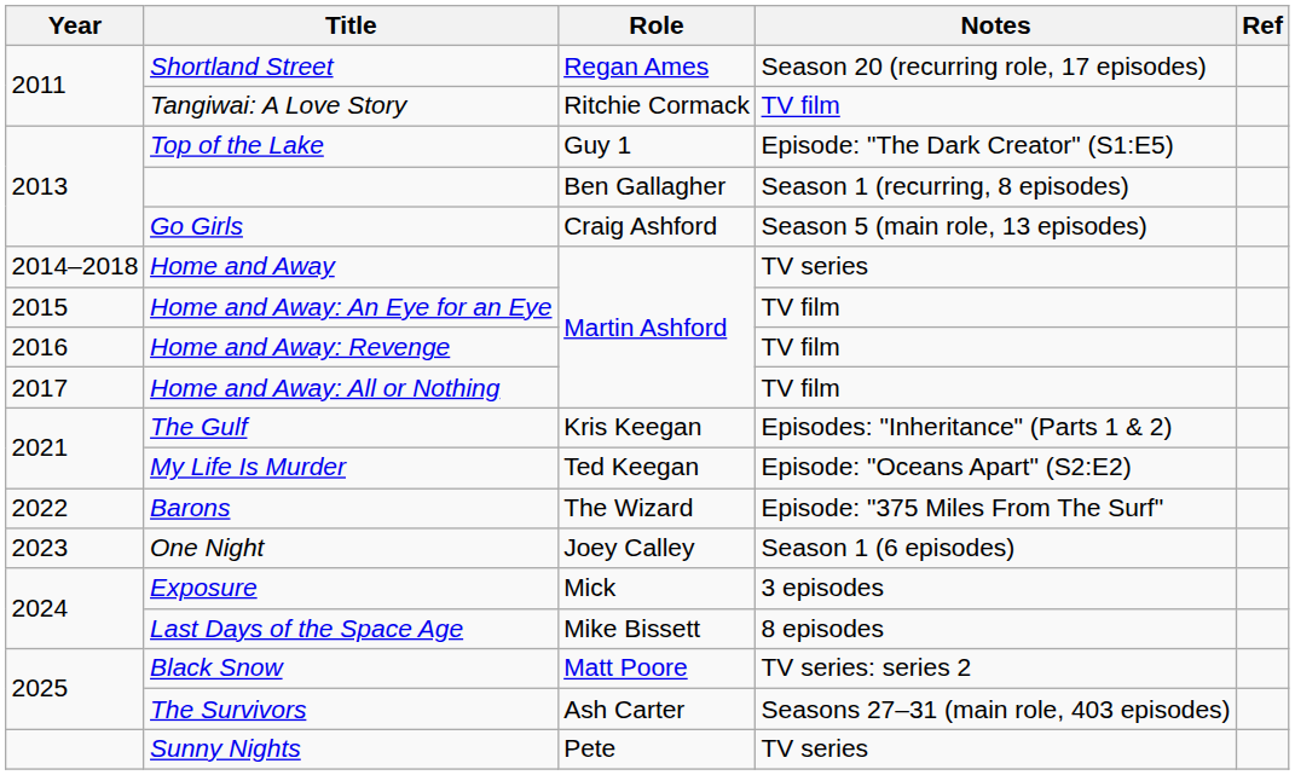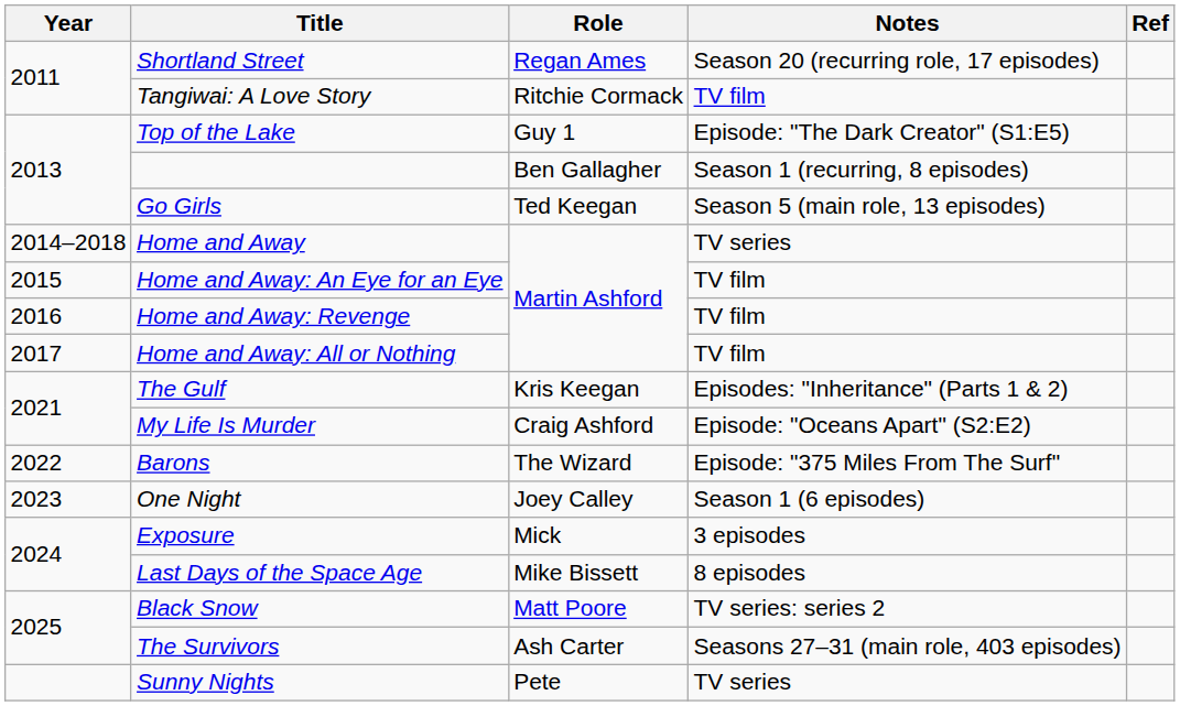Go Girls | Role: Craig Ashford -> Ted Keegan
My Life Is Murder | Role: Ted Keegan -> Craig Ashford
